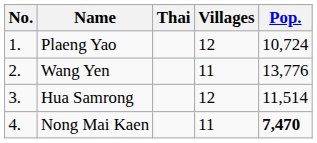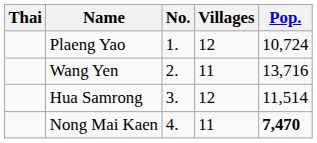columns swapped: No. <-> Thai
Wang Yen | Pop.: 13,776 -> 13,716
